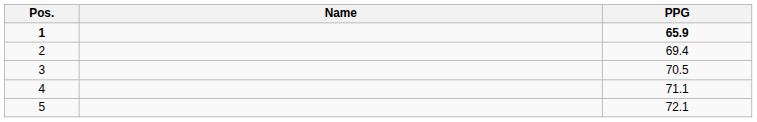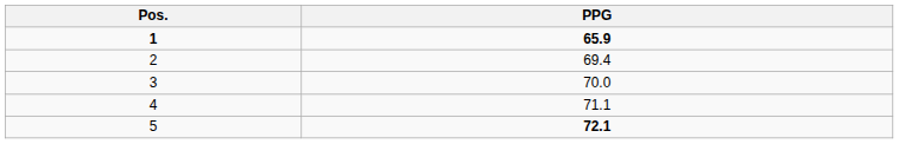- column: Name
3 | PPG: 70.5 -> 70.0
5 | PPG: normal -> bold
